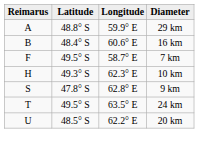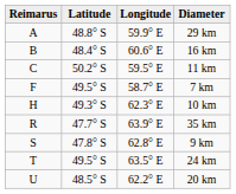+ row: C | 50.2° S | 59.5° E | 11 km
+ row: R | 47.7° S | 63.9° E | 35 km
